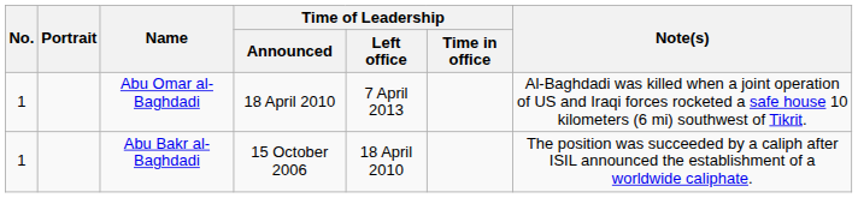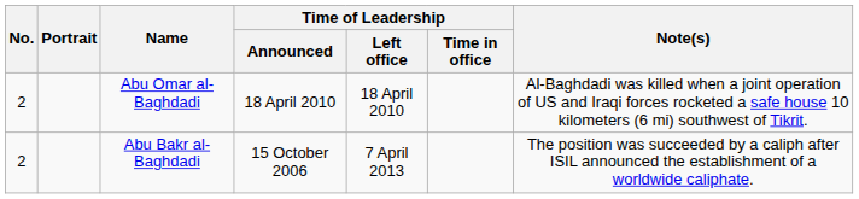Abu Omar al-Baghdadi | No.: 1 -> 2
Abu Omar al-Baghdadi | Time of Leadership / Left office: 7 April 2013 -> 18 April 2010
Abu Bakr al-Baghdadi | No.: 1 -> 2
Abu Bakr al-Baghdadi | Time of Leadership / Left office: 18 April 2010 -> 7 April 2013
